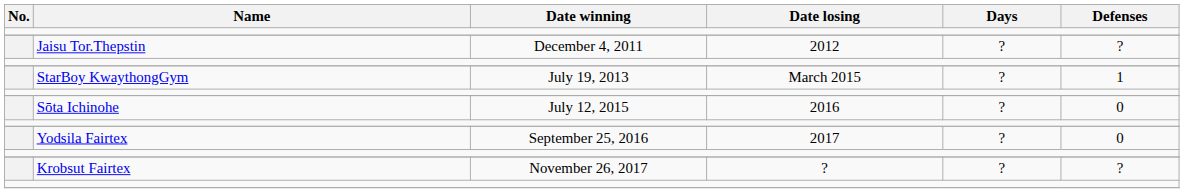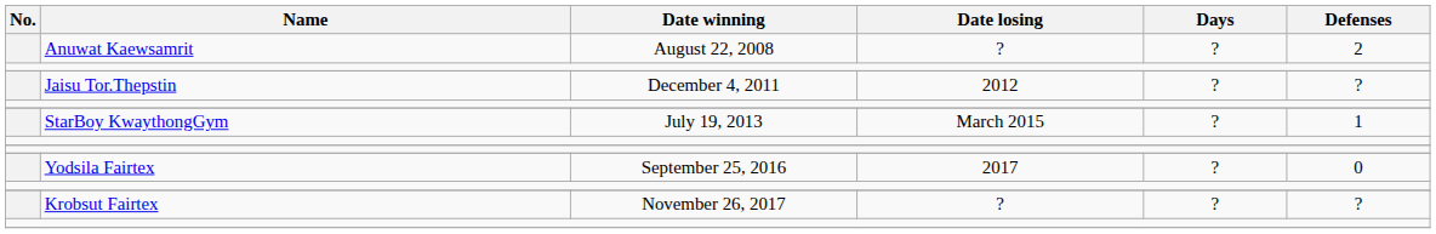+ row: Anuwat Kaewsamrit | August 22, 2008 | ? | ? | 2
- row: Sōta Ichinohe | July 12, 2015 | 2016 | ? | 0
